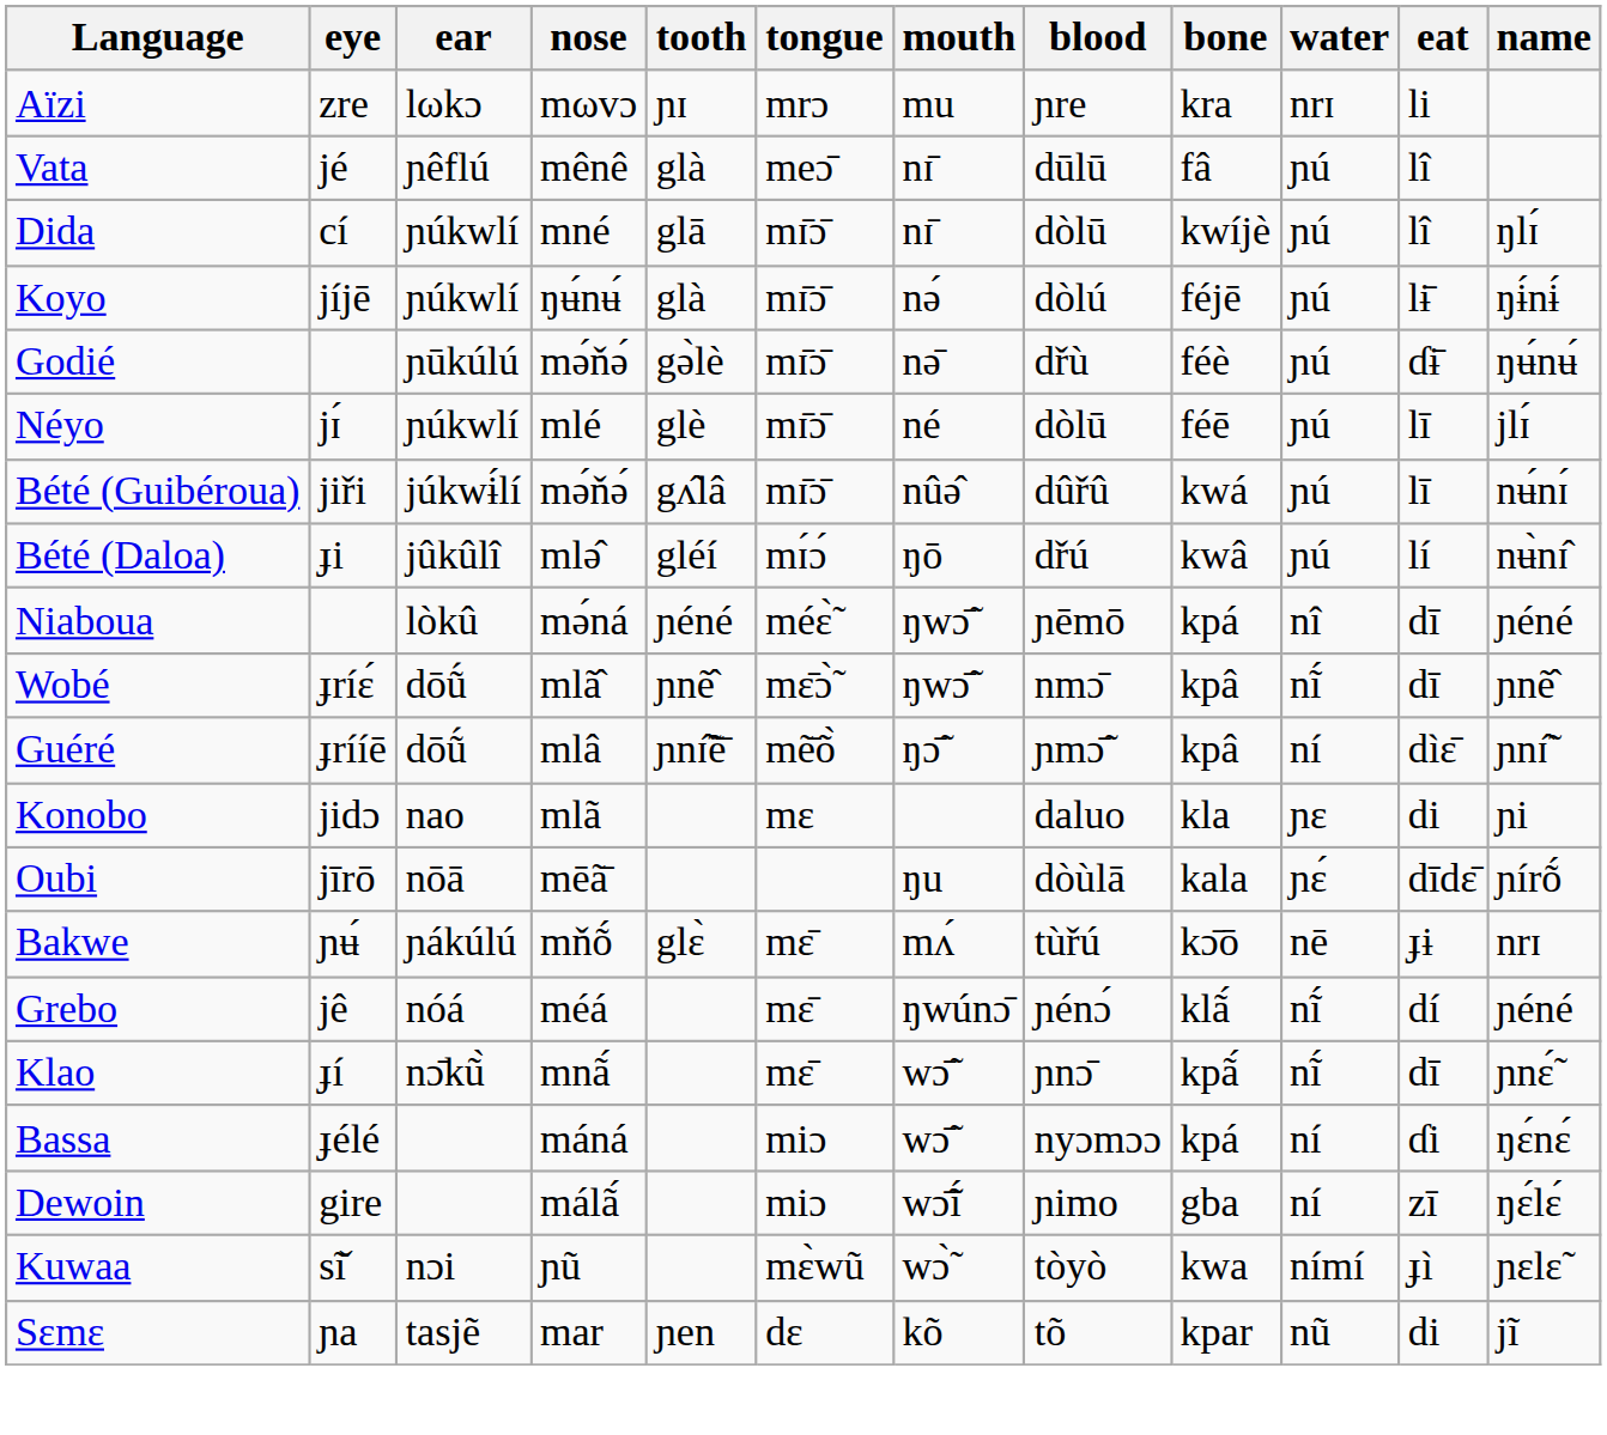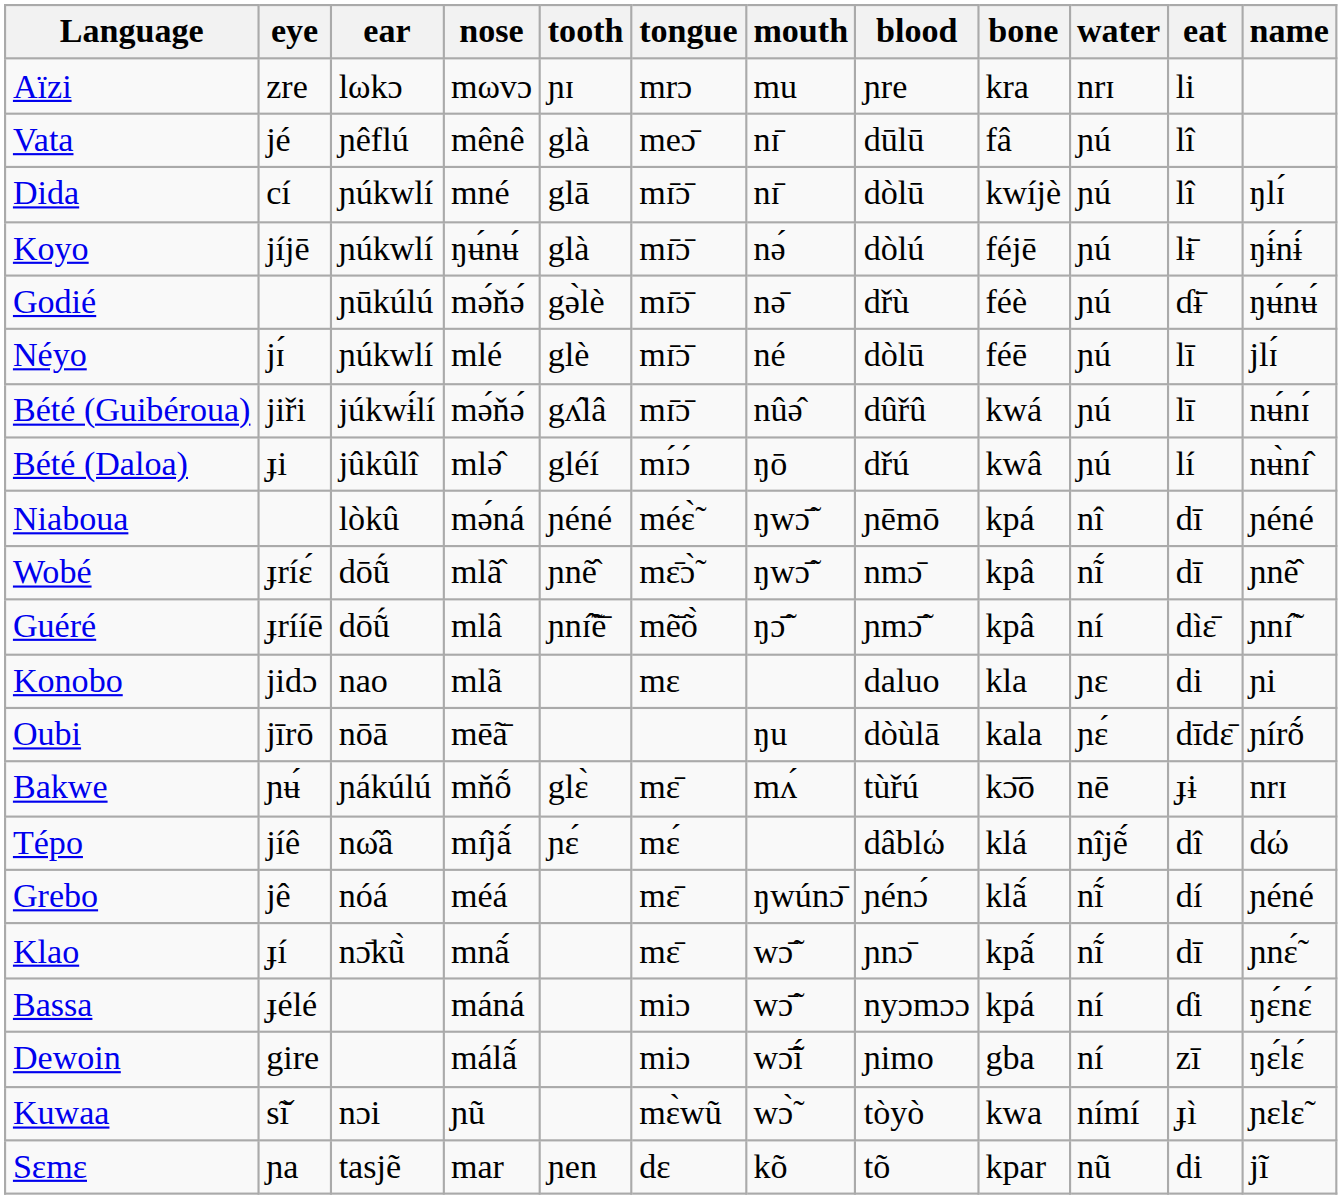+ row: Tépo | jíê | nω̂â | mɪ̂jã́ | ɲɛ́ | mɛ́ | dâblώ | klá | nîjẽ́ | dî | dώ
